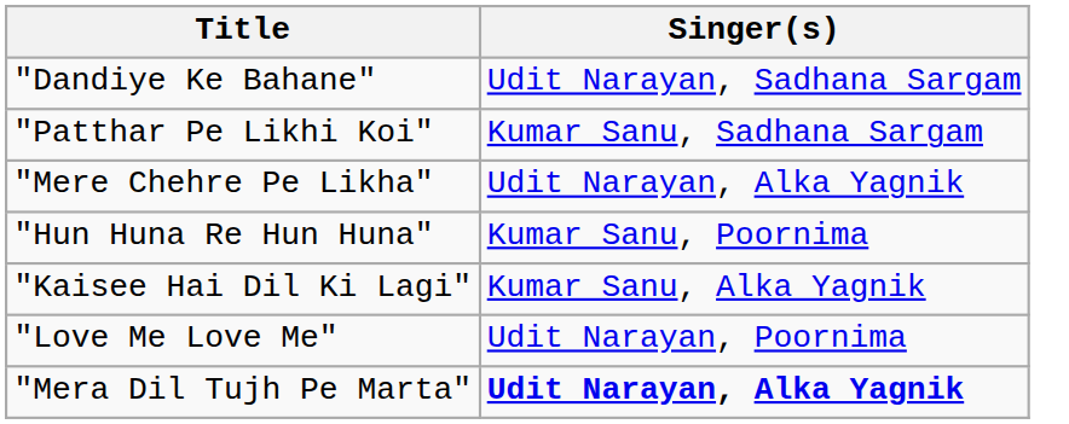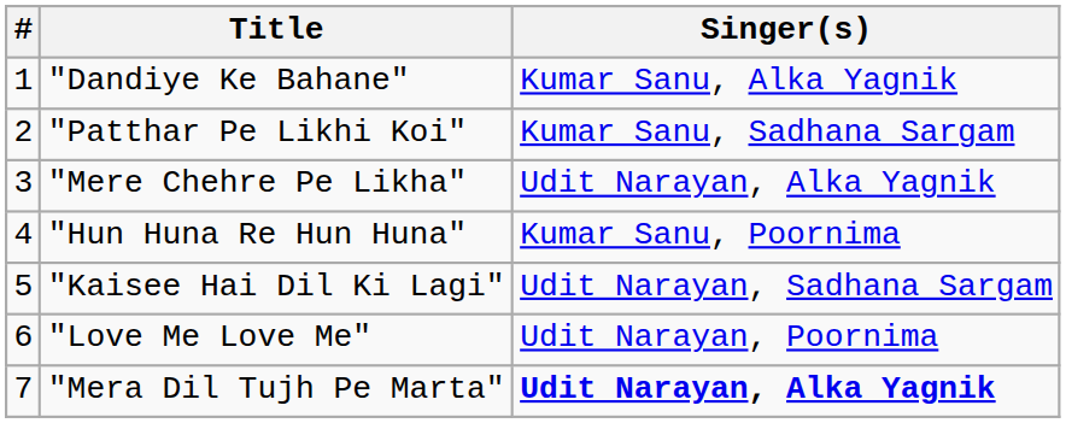+ column: # | 1 | 2 | 3 | 4 | 5 | 6 | 7
"Dandiye Ke Bahane" | Singer(s): Udit Narayan, Sadhana Sargam -> Kumar Sanu, Alka Yagnik
"Kaisee Hai Dil Ki Lagi" | Singer(s): Kumar Sanu, Alka Yagnik -> Udit Narayan, Sadhana Sargam
